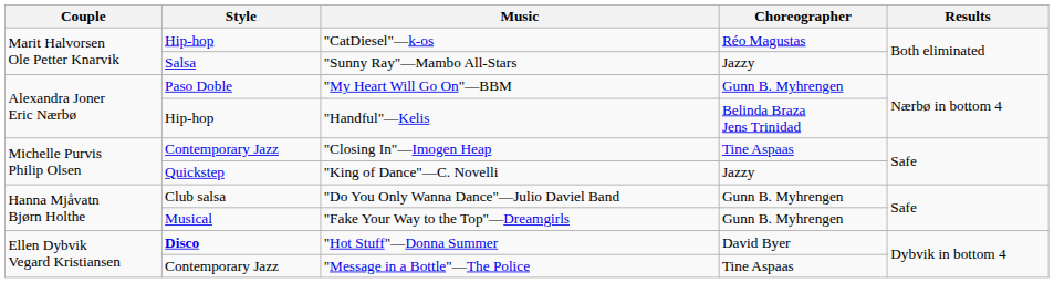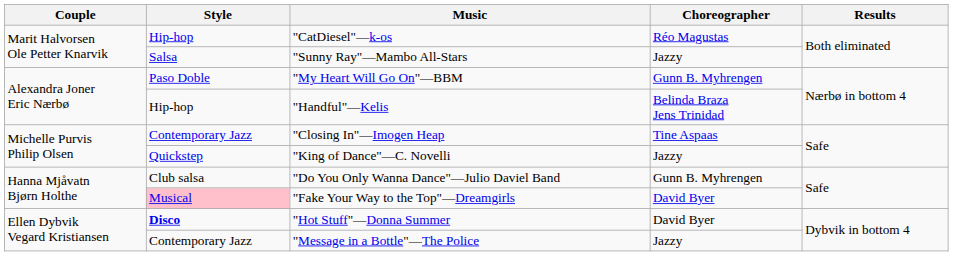"Fake Your Way to the Top"—Dreamgirls | Style: no background -> pink background
"Fake Your Way to the Top"—Dreamgirls | Choreographer: Gunn B. Myhrengen -> David Byer
"Message in a Bottle"—The Police | Choreographer: Tine Aspaas -> Jazzy
